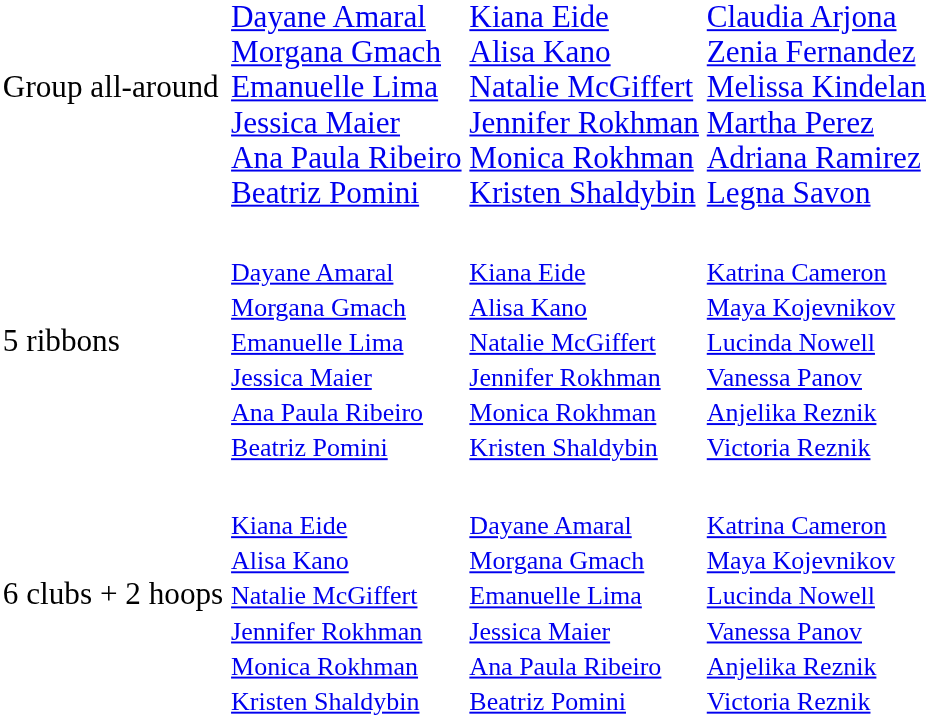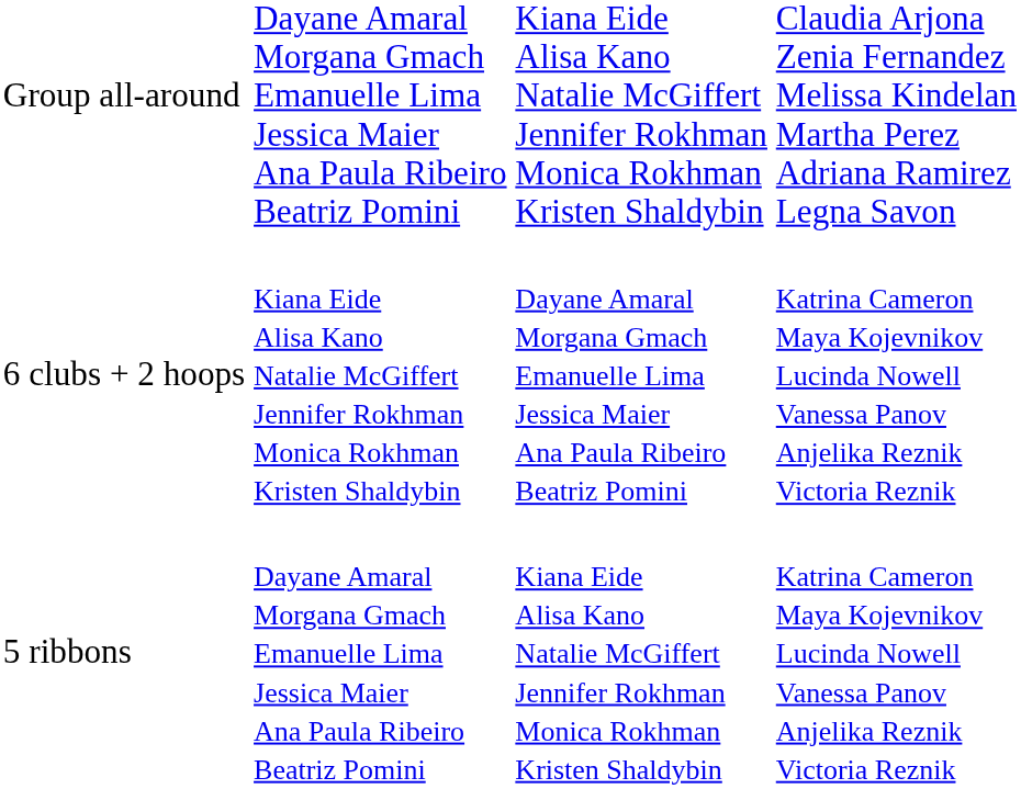rows swapped: 5 ribbons <-> 6 clubs + 2 hoops
